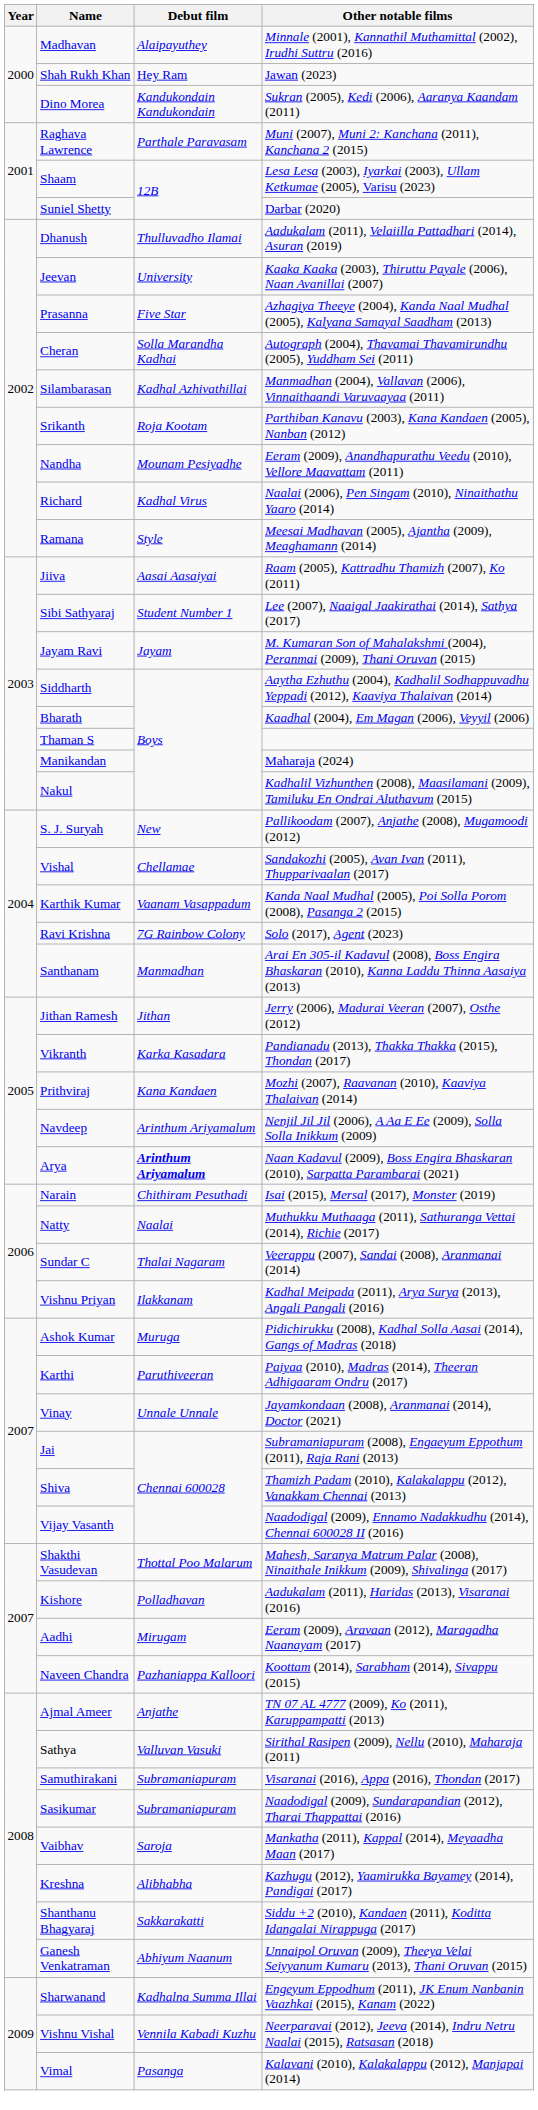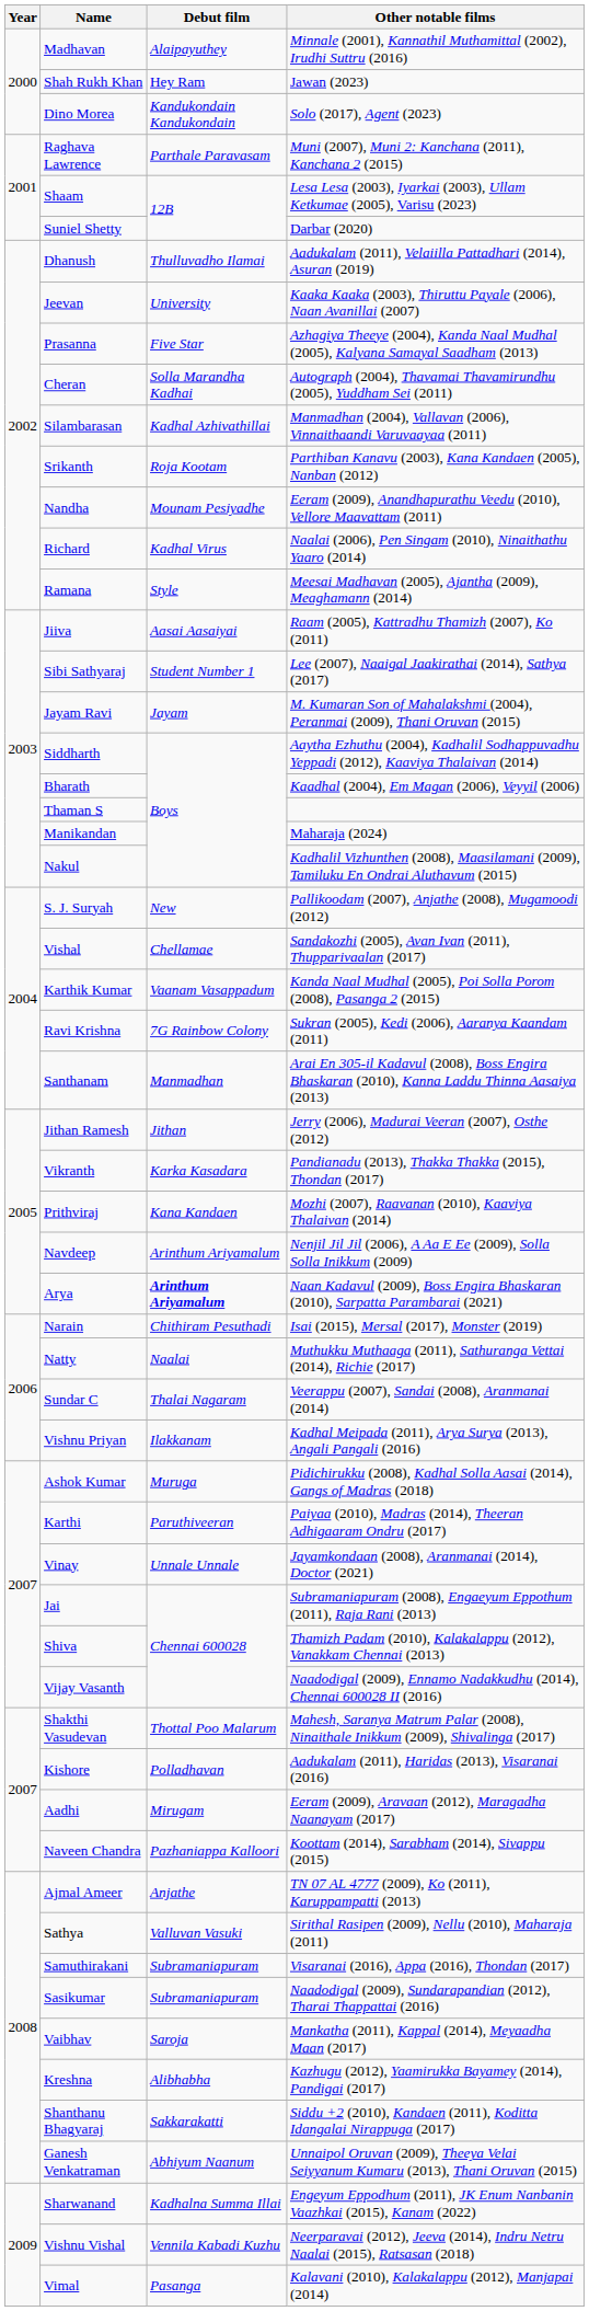Dino Morea | Other notable films: Sukran (2005), Kedi (2006), Aaranya Kaandam (2011) -> Solo (2017), Agent (2023)
Ravi Krishna | Other notable films: Solo (2017), Agent (2023) -> Sukran (2005), Kedi (2006), Aaranya Kaandam (2011)
